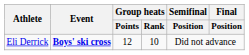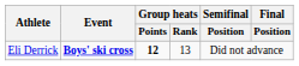Eli Derrick | Group heats / Points: normal -> bold
Eli Derrick | Group heats / Rank: 10 -> 13
